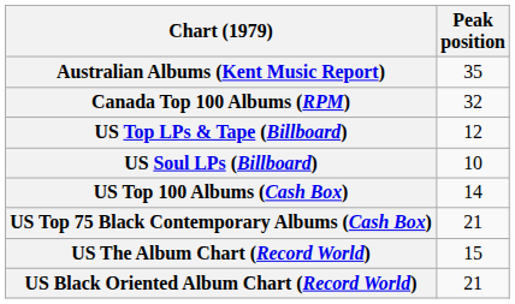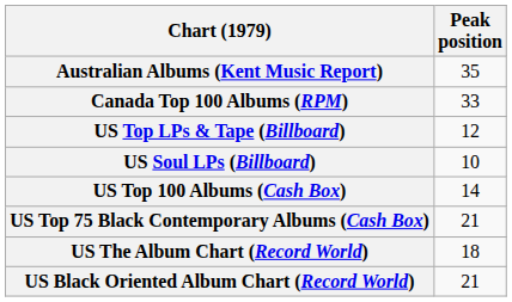Canada Top 100 Albums (RPM) | Peak position: 32 -> 33
US The Album Chart (Record World) | Peak position: 15 -> 18
